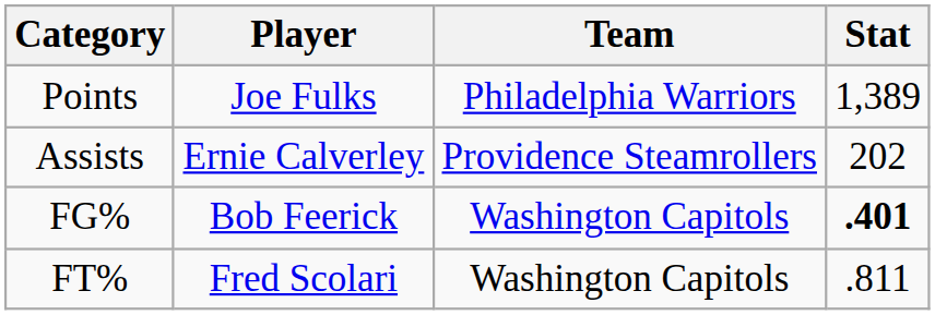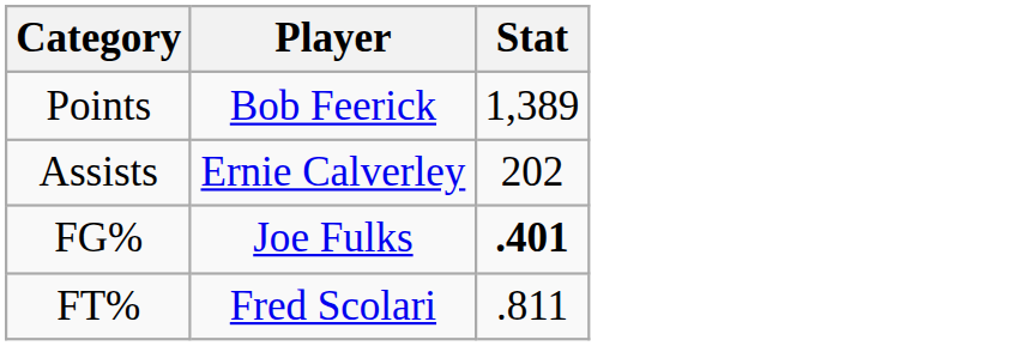- column: Team | Philadelphia Warriors | Providence Steamrollers | Washington Capitols | Washington Capitols
Points | Player: Joe Fulks -> Bob Feerick
FG% | Player: Bob Feerick -> Joe Fulks
